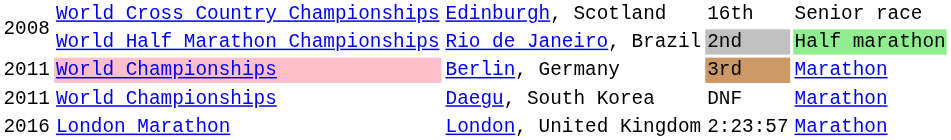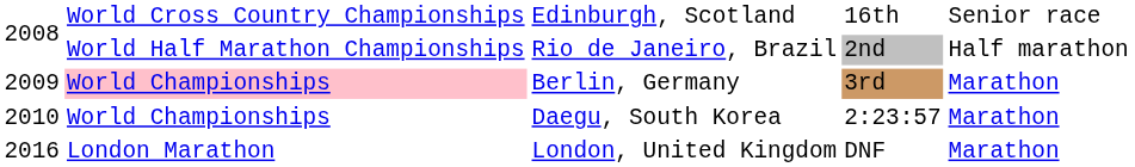Rio de Janeiro, Brazil | column 5: lightgreen background -> no background
Berlin, Germany | column 1: 2011 -> 2009
Daegu, South Korea | column 1: 2011 -> 2010
Daegu, South Korea | column 4: DNF -> 2:23:57
London, United Kingdom | column 4: 2:23:57 -> DNF
